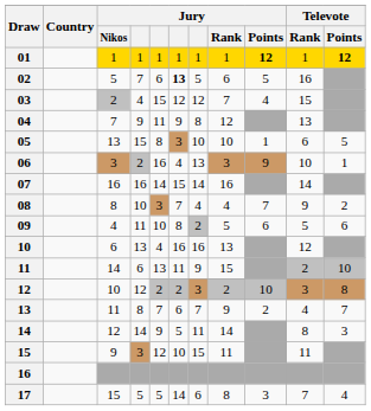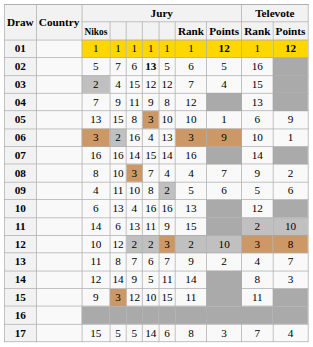05 | Televote / Points: 5 -> 9
